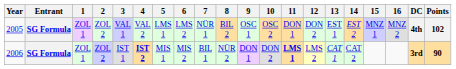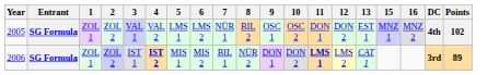- column: 14 | EST 2 | CAT 2
2006 | Points: 90 -> 89
